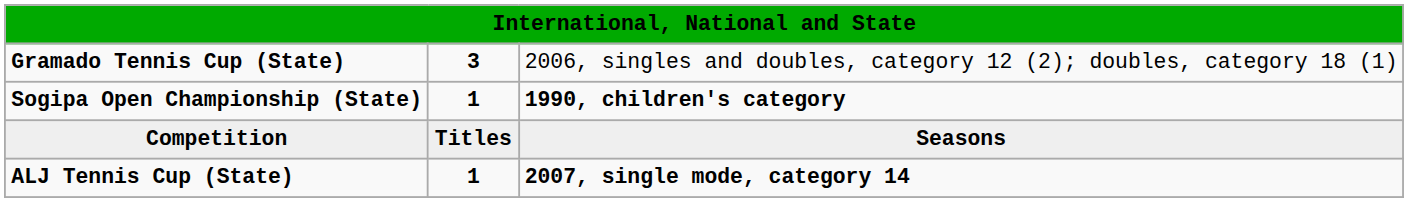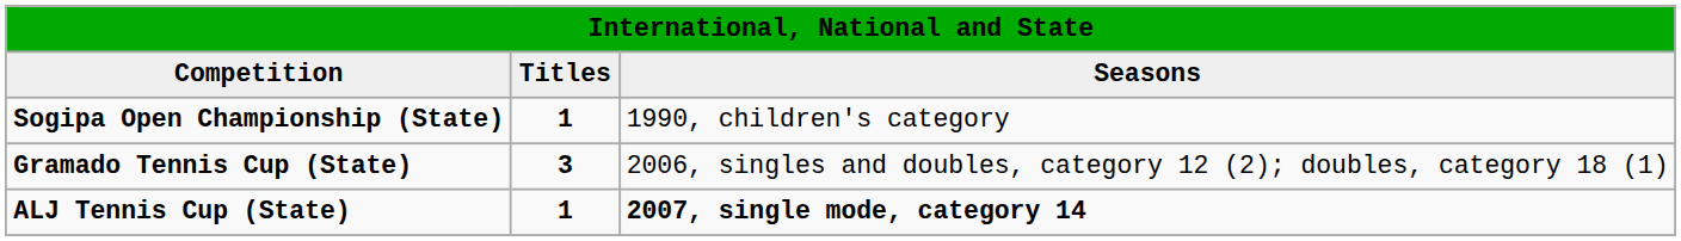rows swapped: Competition <-> Gramado Tennis Cup (State)
Sogipa Open Championship (State) | column 3: bold -> normal
